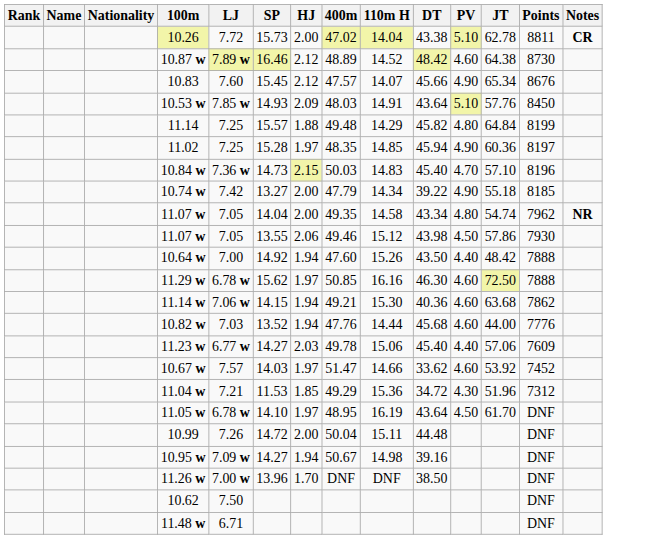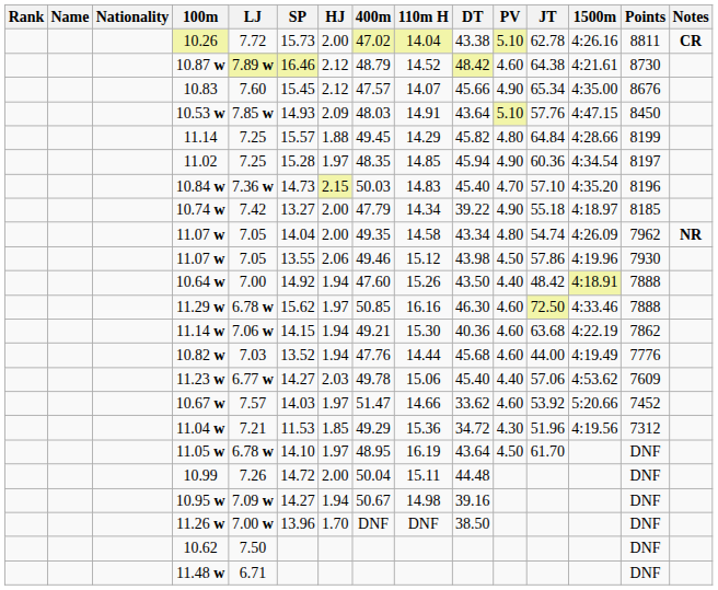+ column: 1500m | 4:26.16 | 4:21.61 | 4:35.00 | 4:47.15 | 4:28.66 | 4:34.54 | 4:35.20 | 4:18.97 | 4:26.09 | 4:19.96 | 4:18.91 | 4:33.46 | 4:22.19 | 4:19.49 | 4:53.62 | 5:20.66 | 4:19.56
10.87 w | 400m: 48.89 -> 48.79
11.14 | 400m: 49.48 -> 49.45
